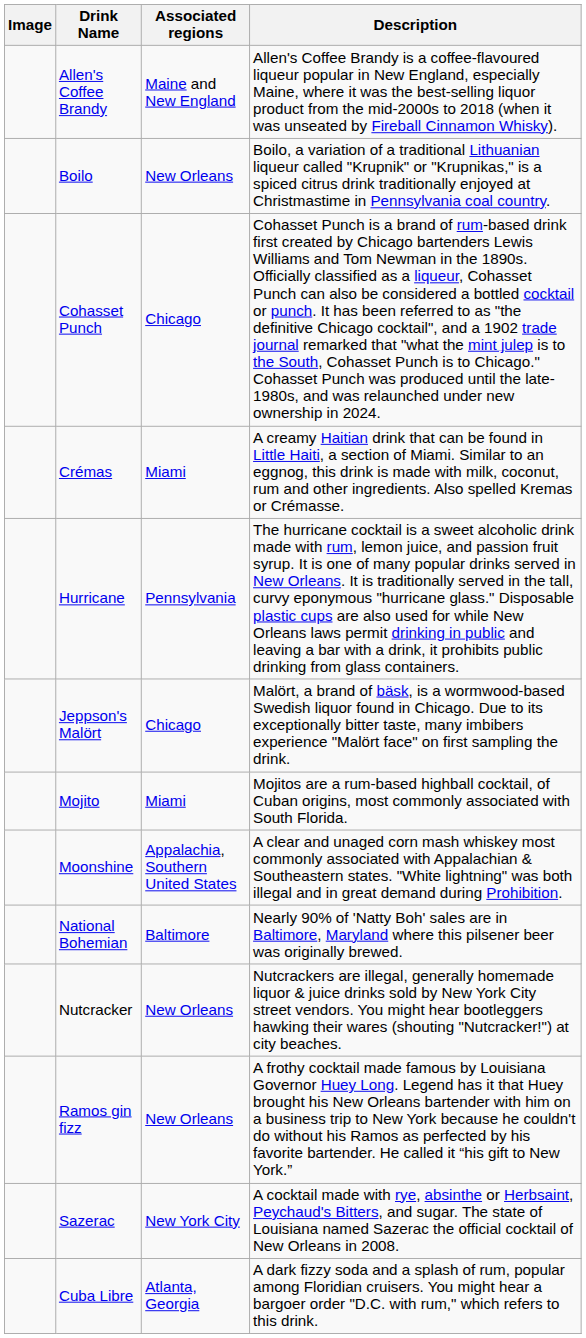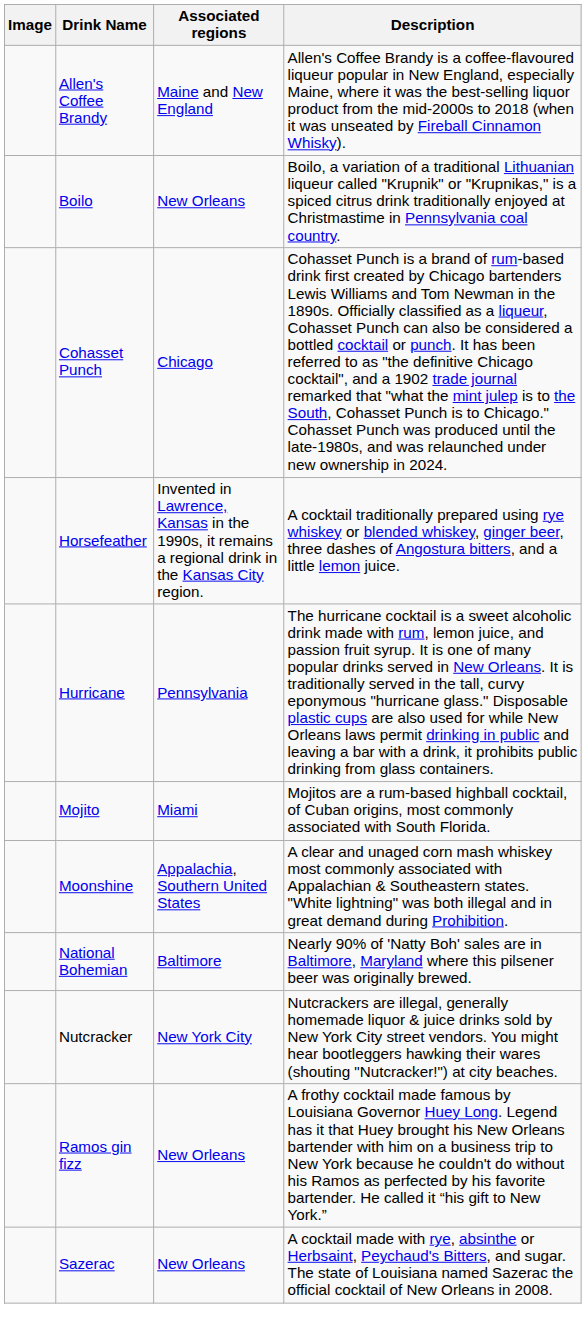- row: Crémas | Miami | A creamy Haitian drink that can be found in Little Haiti, a section of Miami. Similar to an eggnog, this drink is made with milk, coconut, rum and other ingredients. Also spelled Kremas or Crémasse.
+ row: Horsefeather | Invented in Lawrence, Kansas in the 1990s, it remains a regional drink in the Kansas City region. | A cocktail traditionally prepared using rye whiskey or blended whiskey, ginger beer, three dashes of Angostura bitters, and a little lemon juice.
- row: Jeppson's Malört | Chicago | Malört, a brand of bäsk, is a wormwood-based Swedish liquor found in Chicago. Due to its exceptionally bitter taste, many imbibers experience "Malört face" on first sampling the drink.
Nutcracker | Associated regions: New Orleans -> New York City
Sazerac | Associated regions: New York City -> New Orleans
- row: Cuba Libre | Atlanta, Georgia | A dark fizzy soda and a splash of rum, popular among Floridian cruisers. You might hear a bargoer order "D.C. with rum," which refers to this drink.
